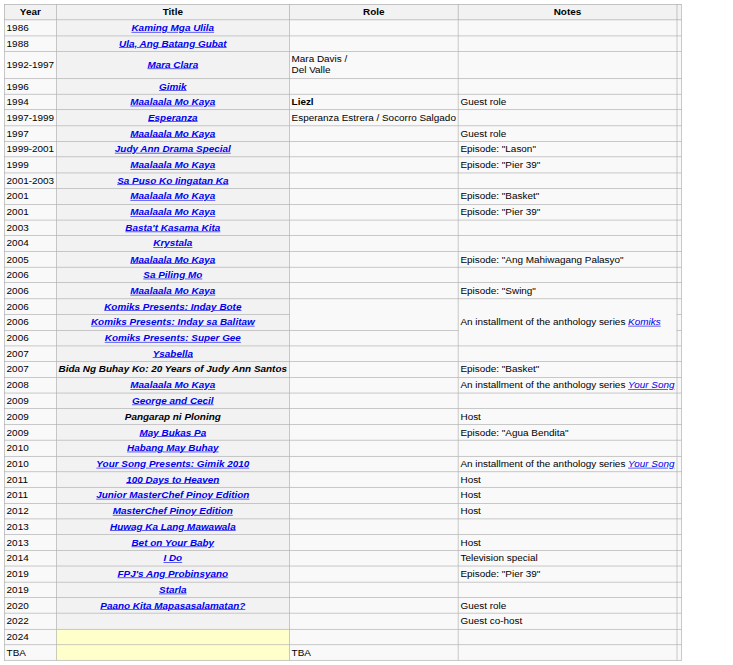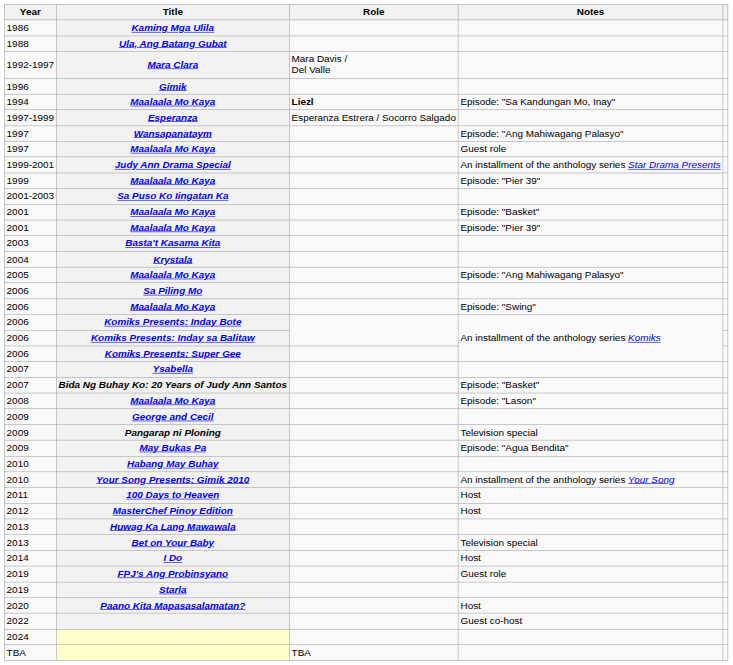1994 / Maalaala Mo Kaya | Notes: Guest role -> Episode: "Sa Kandungan Mo, Inay"
+ row: 1997 | Wansapanataym | Episode: "Ang Mahiwagang Palasyo"
Judy Ann Drama Special | Notes: Episode: "Lason" -> An installment of the anthology series Star Drama Presents
2008 / Maalaala Mo Kaya | Notes: An installment of the anthology series Your Song -> Episode: "Lason"
Pangarap ni Ploning | Notes: Host -> Television special
- row: 2011 | Junior MasterChef Pinoy Edition | Host
Bet on Your Baby | Notes: Host -> Television special
I Do | Notes: Television special -> Host
FPJ's Ang Probinsyano | Notes: Episode: "Pier 39" -> Guest role
Paano Kita Mapasasalamatan? | Notes: Guest role -> Host
